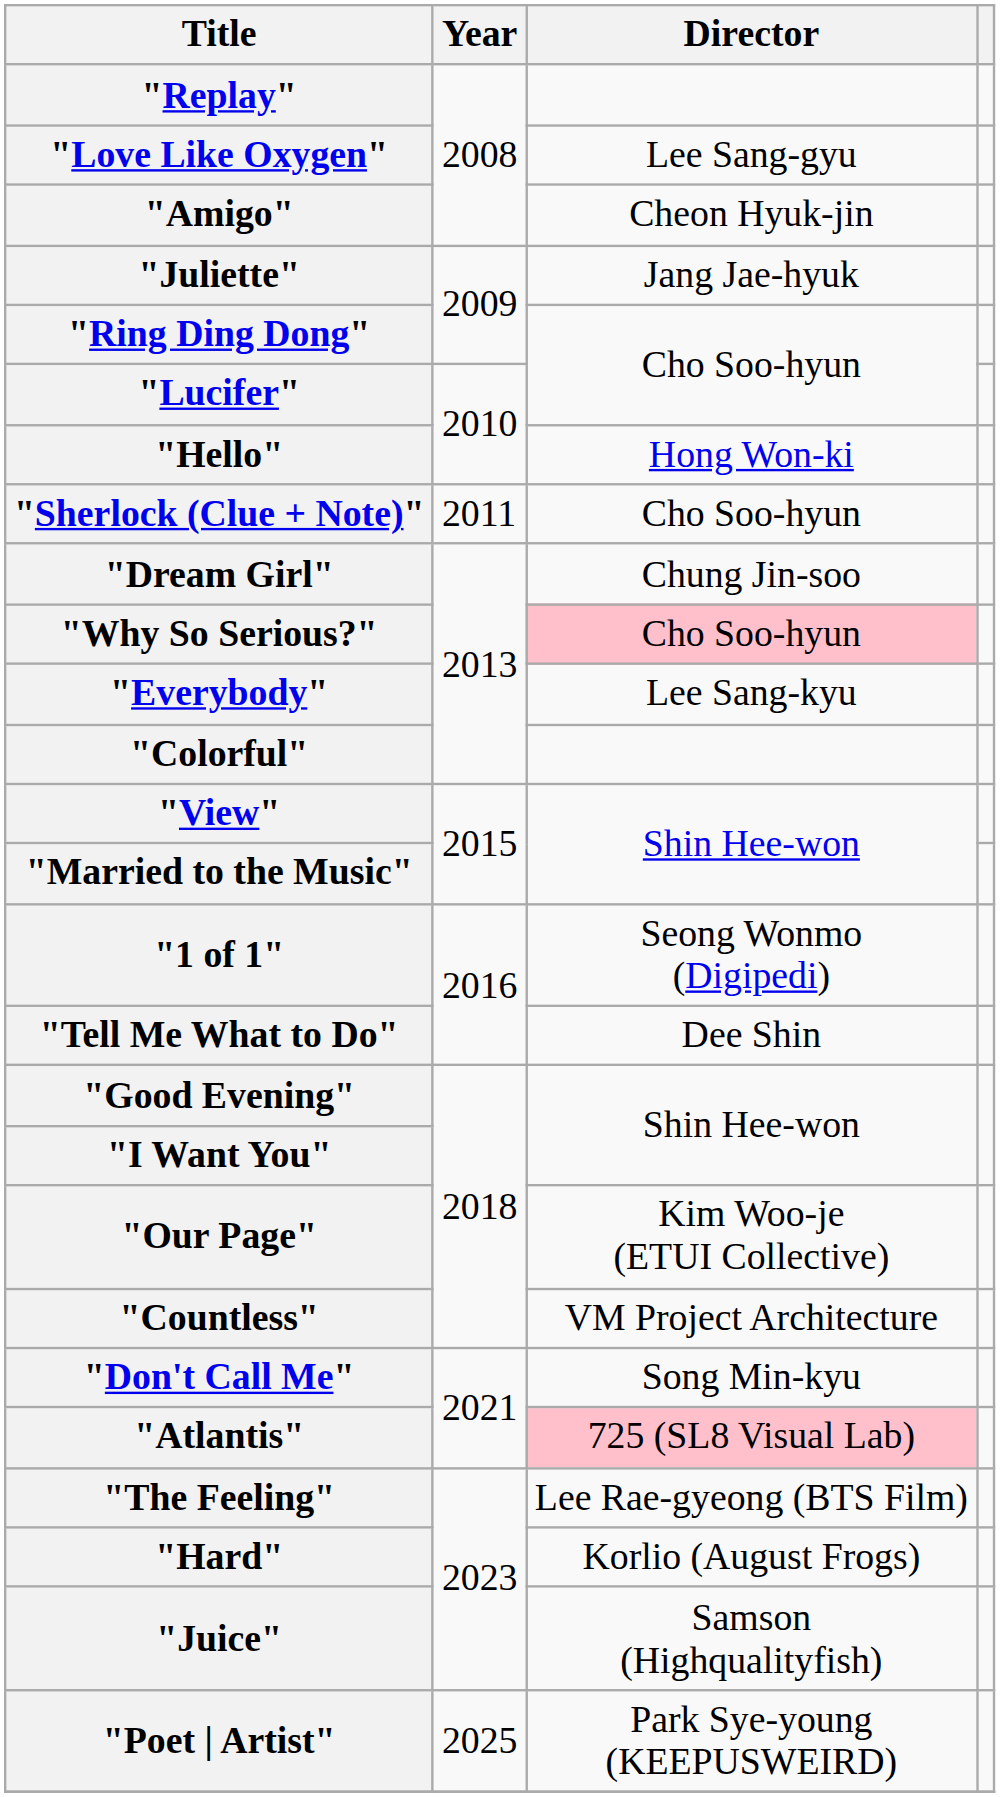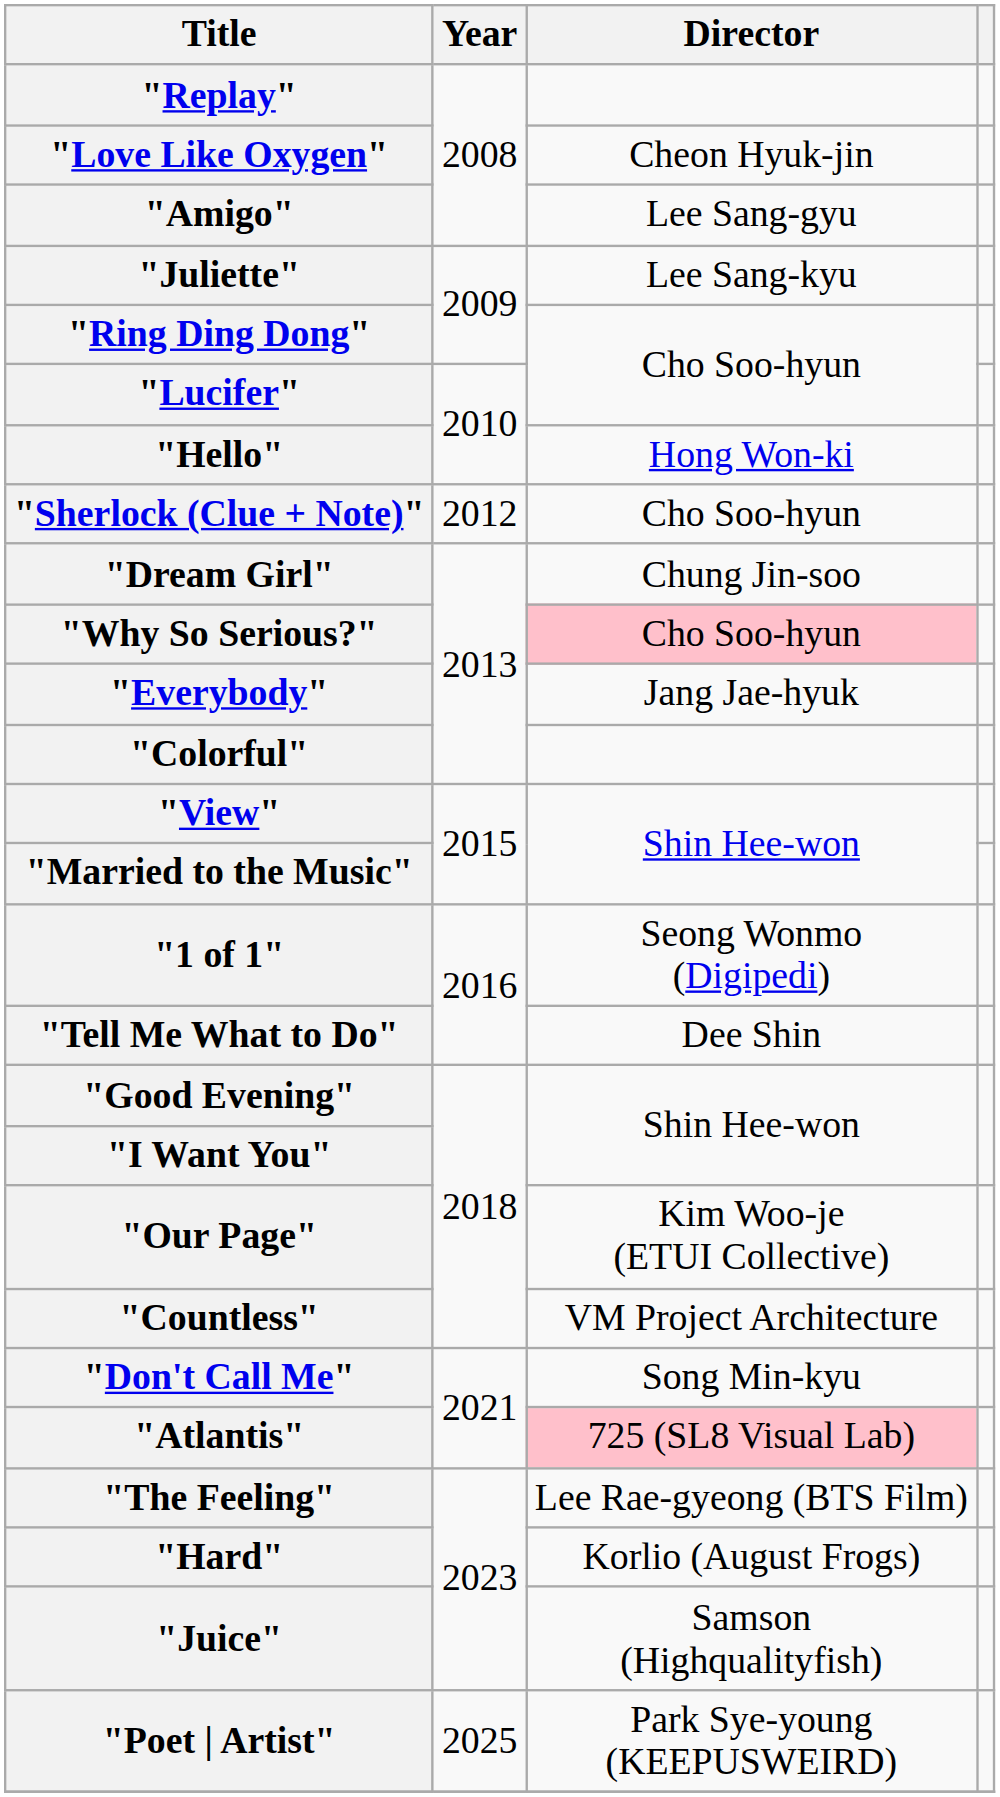"Love Like Oxygen" | Director: Lee Sang-gyu -> Cheon Hyuk-jin
"Amigo" | Director: Cheon Hyuk-jin -> Lee Sang-gyu
"Juliette" | Director: Jang Jae-hyuk -> Lee Sang-kyu
"Sherlock (Clue + Note)" | Year: 2011 -> 2012
"Everybody" | Director: Lee Sang-kyu -> Jang Jae-hyuk
